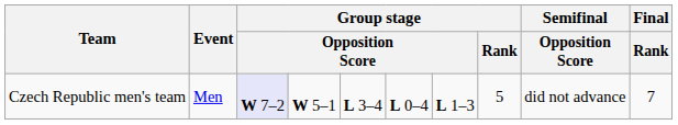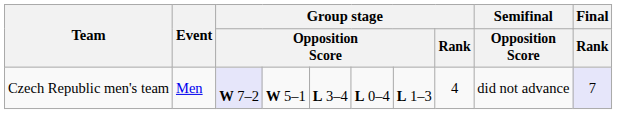Czech Republic men's team | Group stage / Rank: 5 -> 4
Czech Republic men's team | Final / Rank: no background -> lavender background
